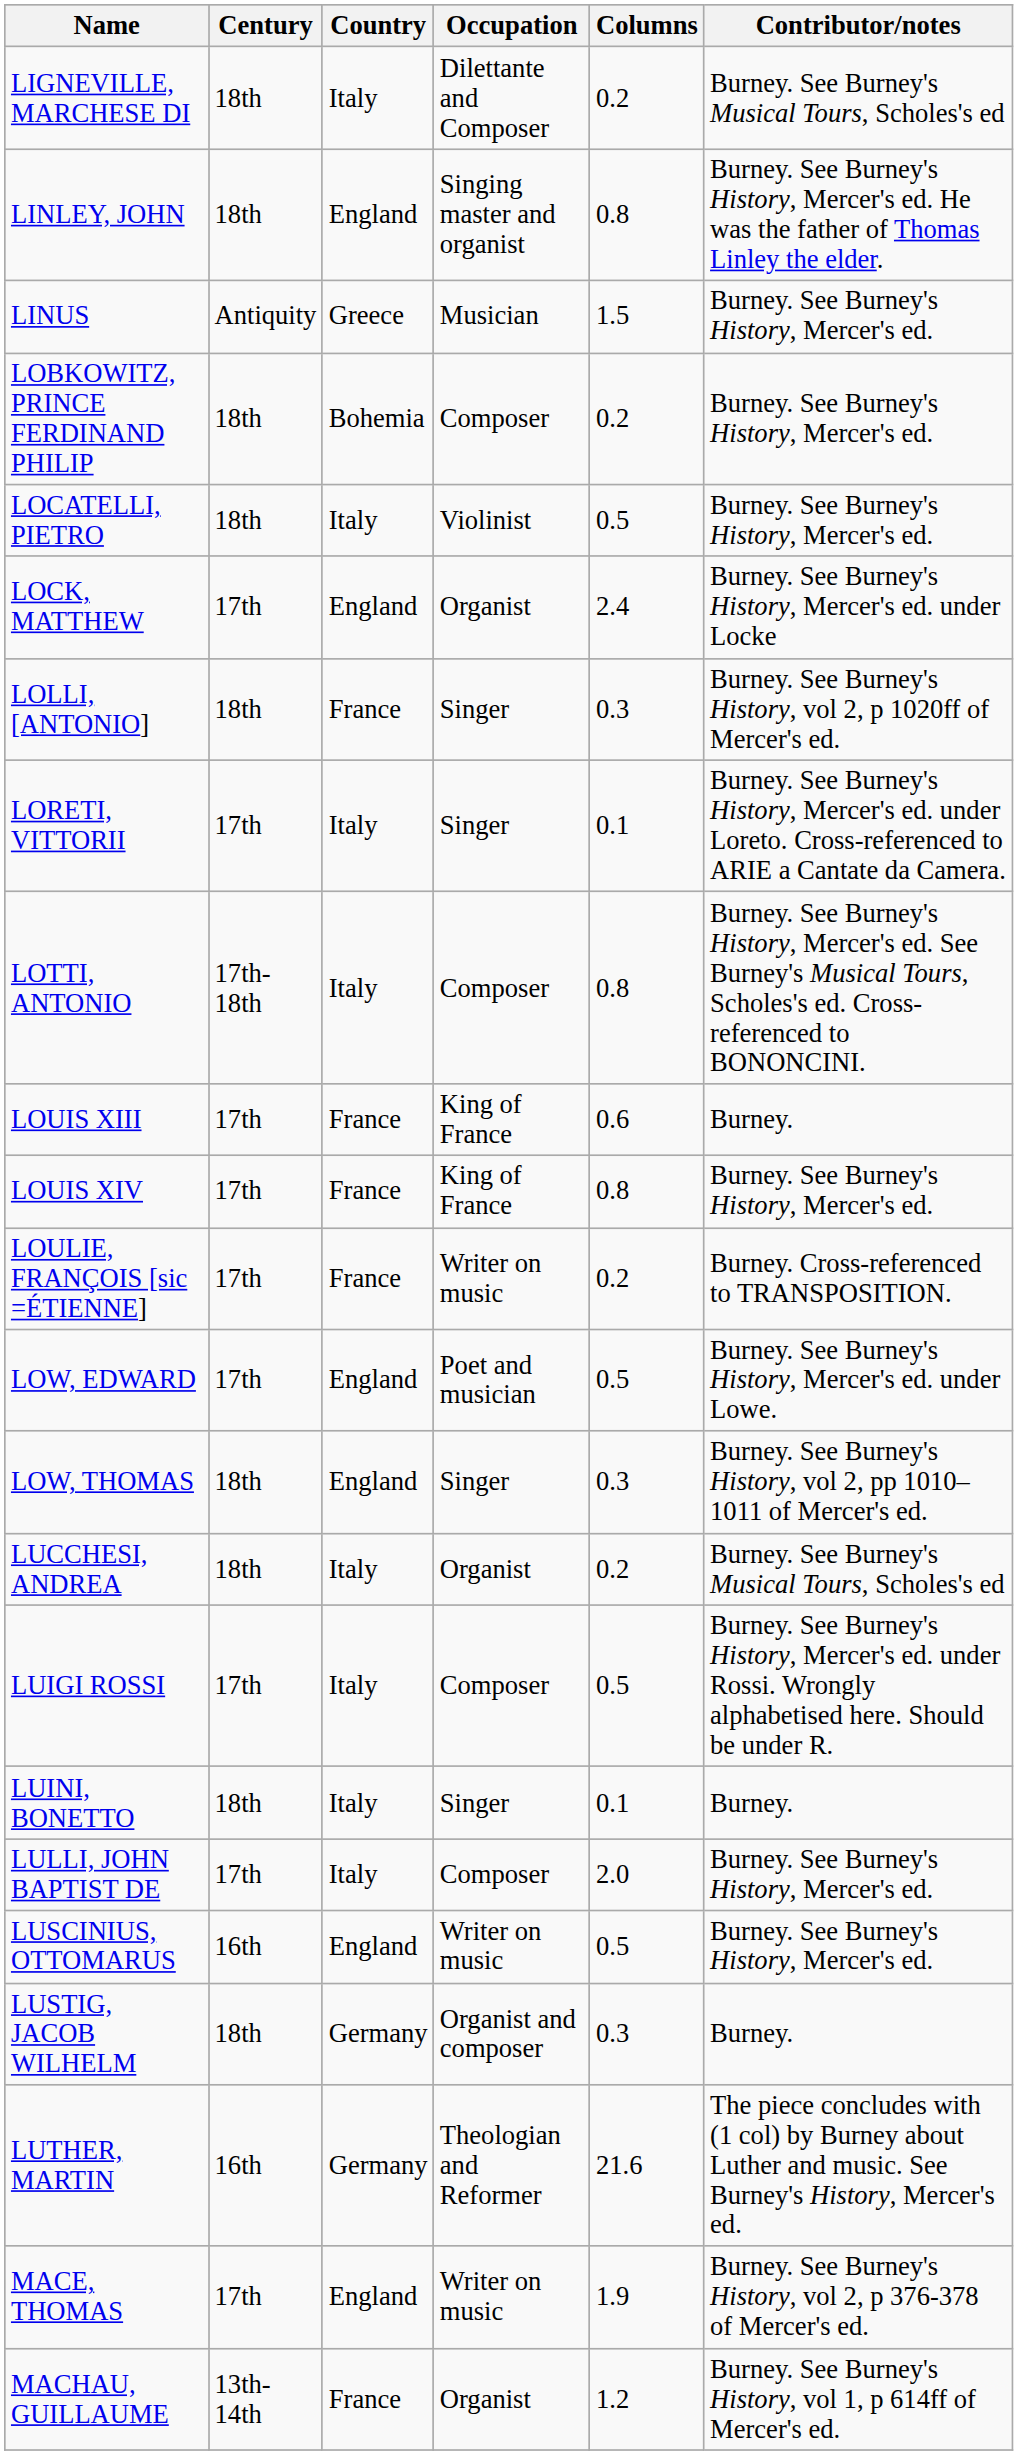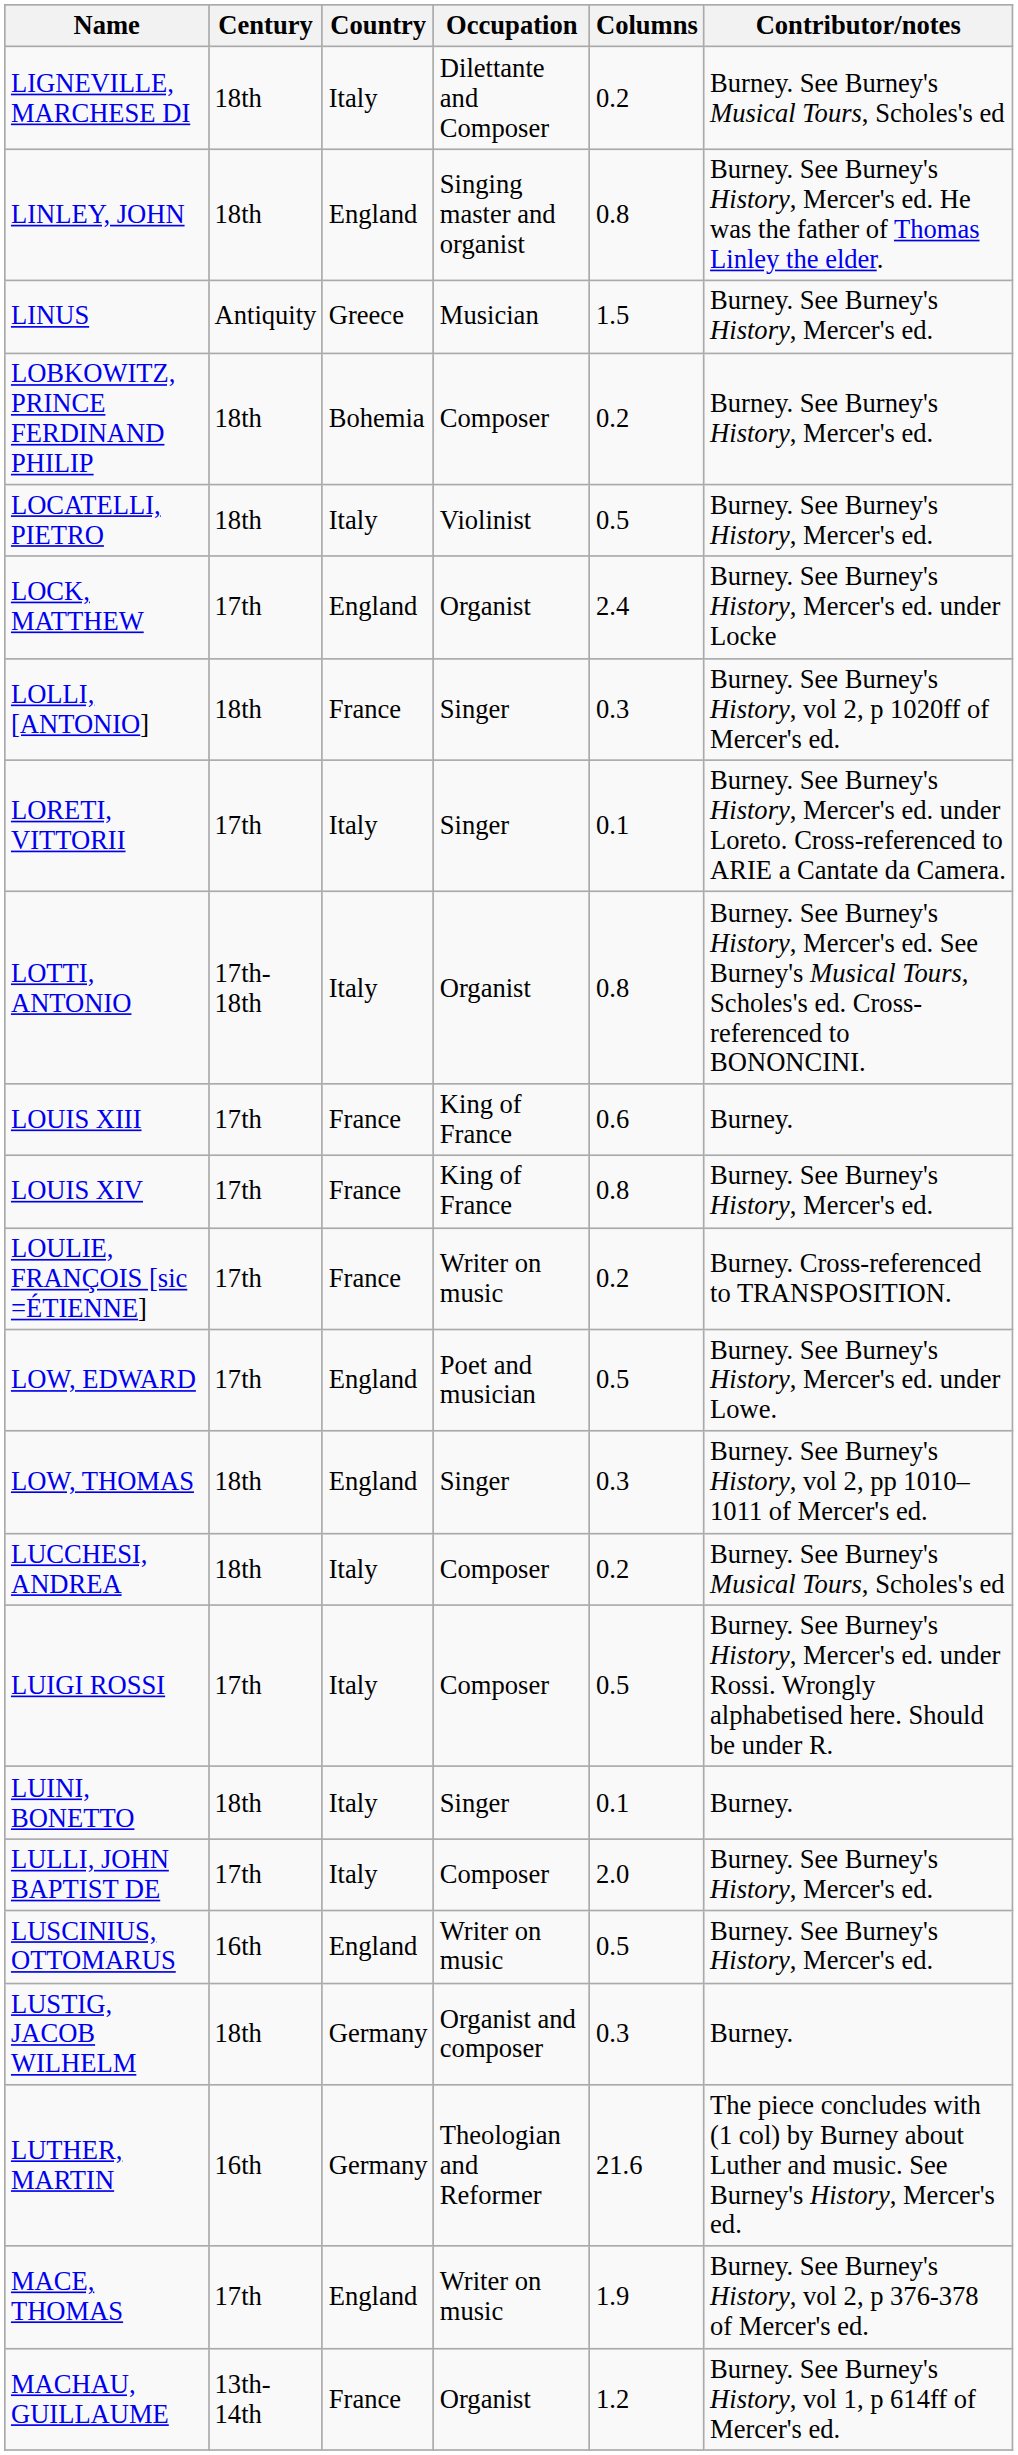LOTTI, ANTONIO | Occupation: Composer -> Organist
LUCCHESI, ANDREA | Occupation: Organist -> Composer
